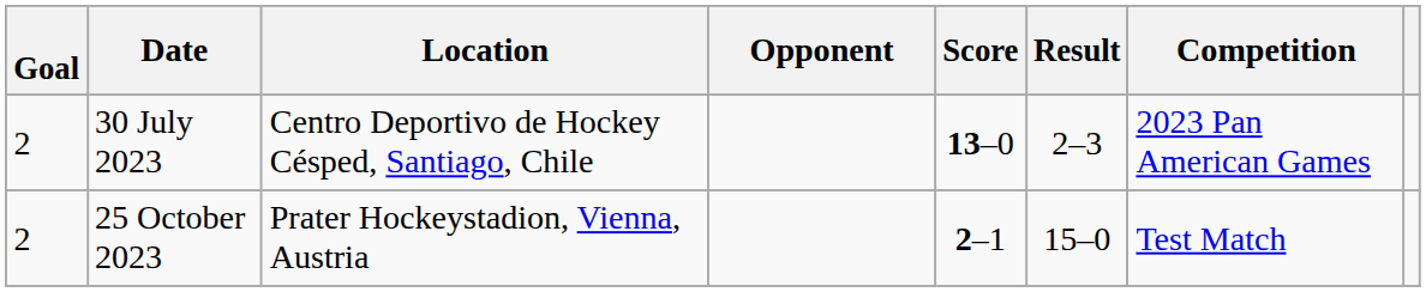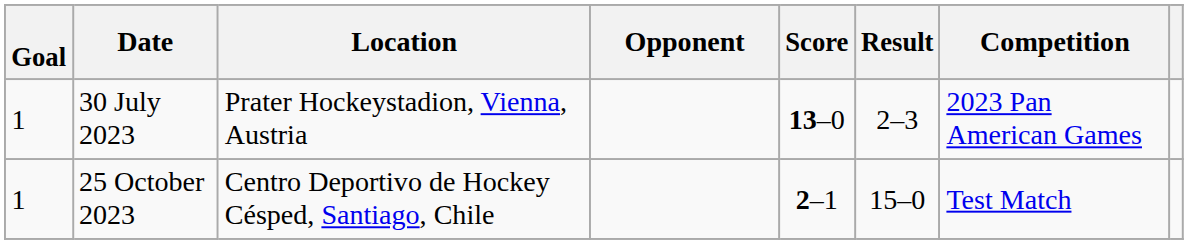30 July 2023 | Goal: 2 -> 1
30 July 2023 | Location: Centro Deportivo de Hockey Césped, Santiago, Chile -> Prater Hockeystadion, Vienna, Austria
25 October 2023 | Goal: 2 -> 1
25 October 2023 | Location: Prater Hockeystadion, Vienna, Austria -> Centro Deportivo de Hockey Césped, Santiago, Chile
